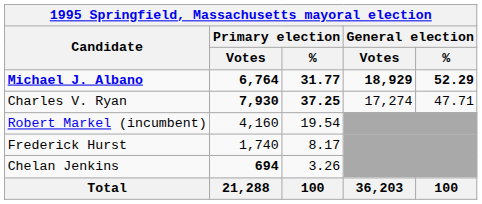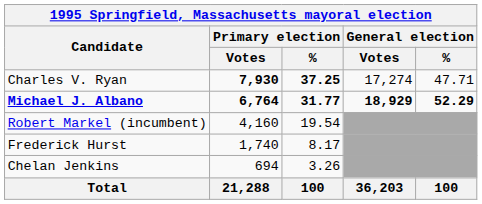rows swapped: Michael J. Albano <-> Charles V. Ryan
Chelan Jenkins | Primary election / Votes: bold -> normal
